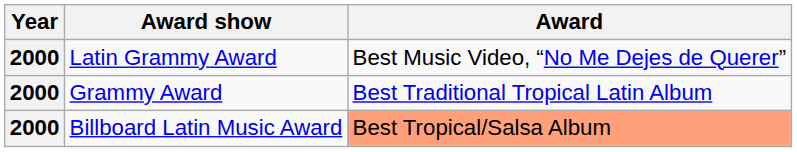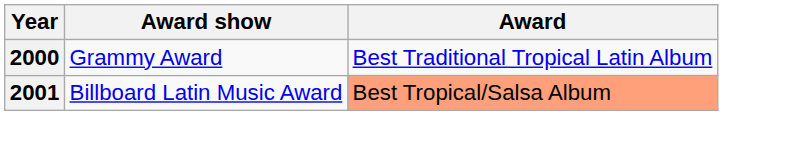- row: 2000 | Latin Grammy Award | Best Music Video, “No Me Dejes de Querer”
Billboard Latin Music Award | Year: 2000 -> 2001
